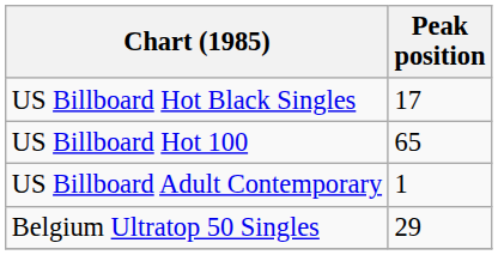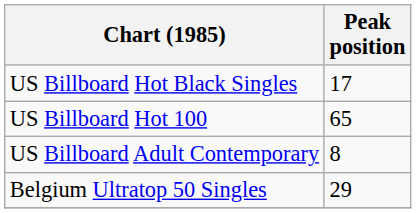US Billboard Adult Contemporary | Peak position: 1 -> 8
